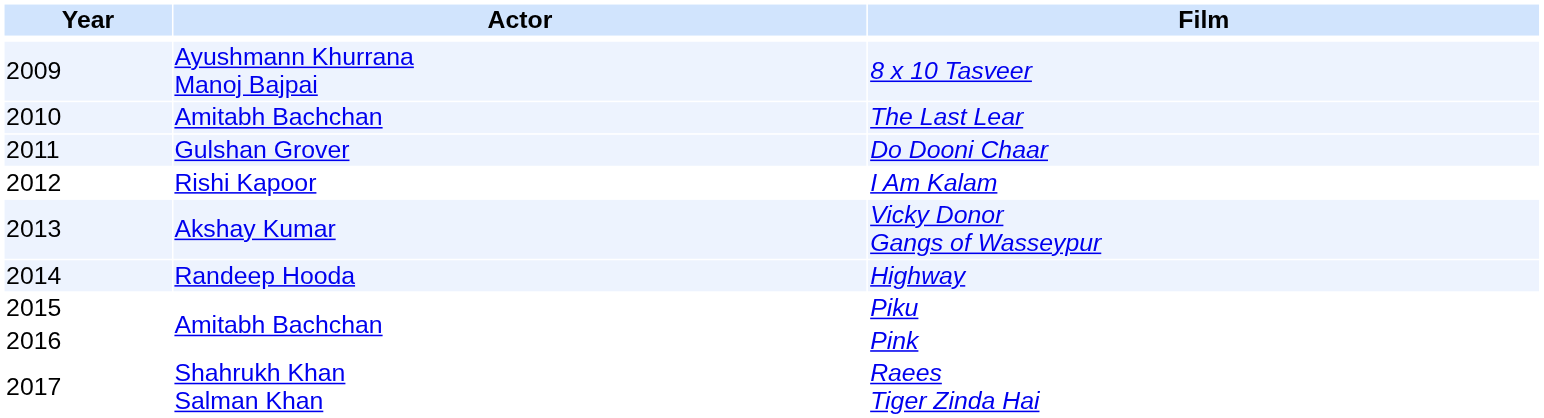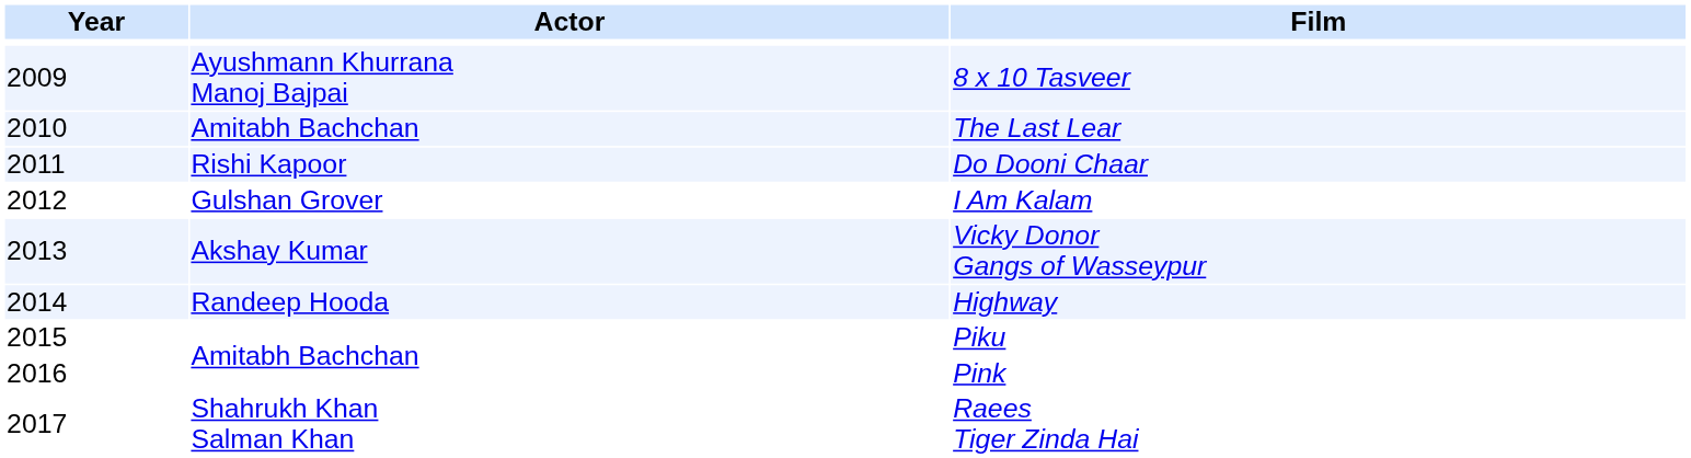Do Dooni Chaar | Actor: Gulshan Grover -> Rishi Kapoor
I Am Kalam | Actor: Rishi Kapoor -> Gulshan Grover
